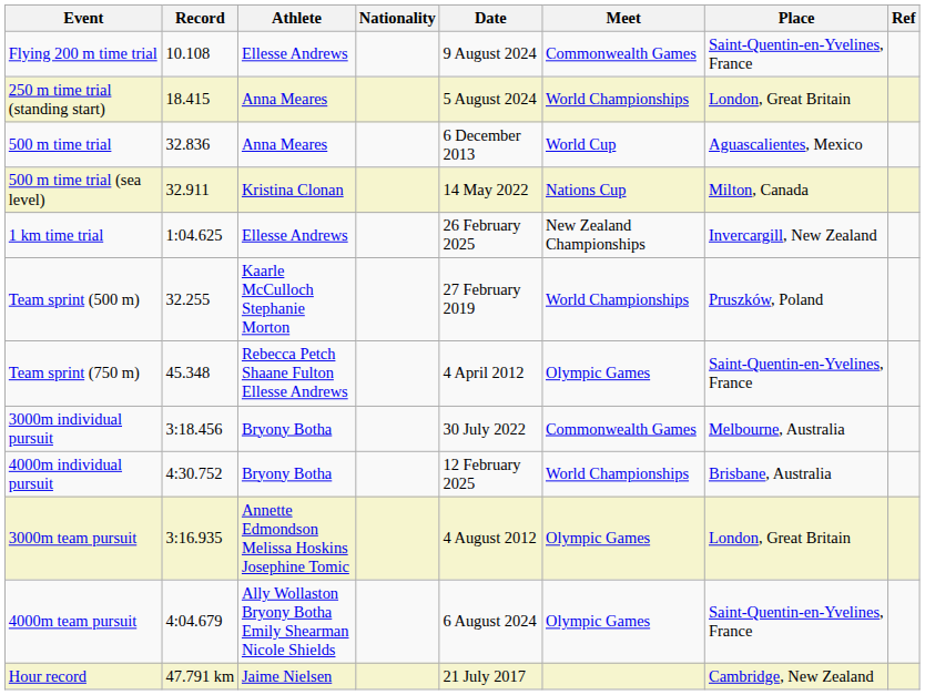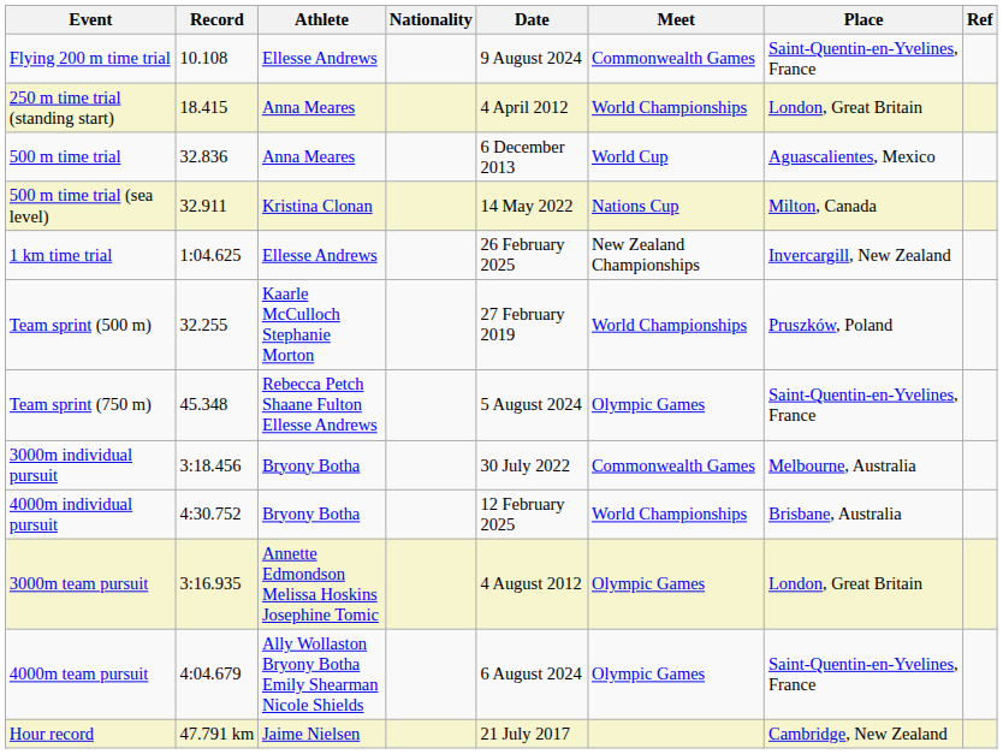250 m time trial (standing start) | Date: 5 August 2024 -> 4 April 2012
Team sprint (750 m) | Date: 4 April 2012 -> 5 August 2024
